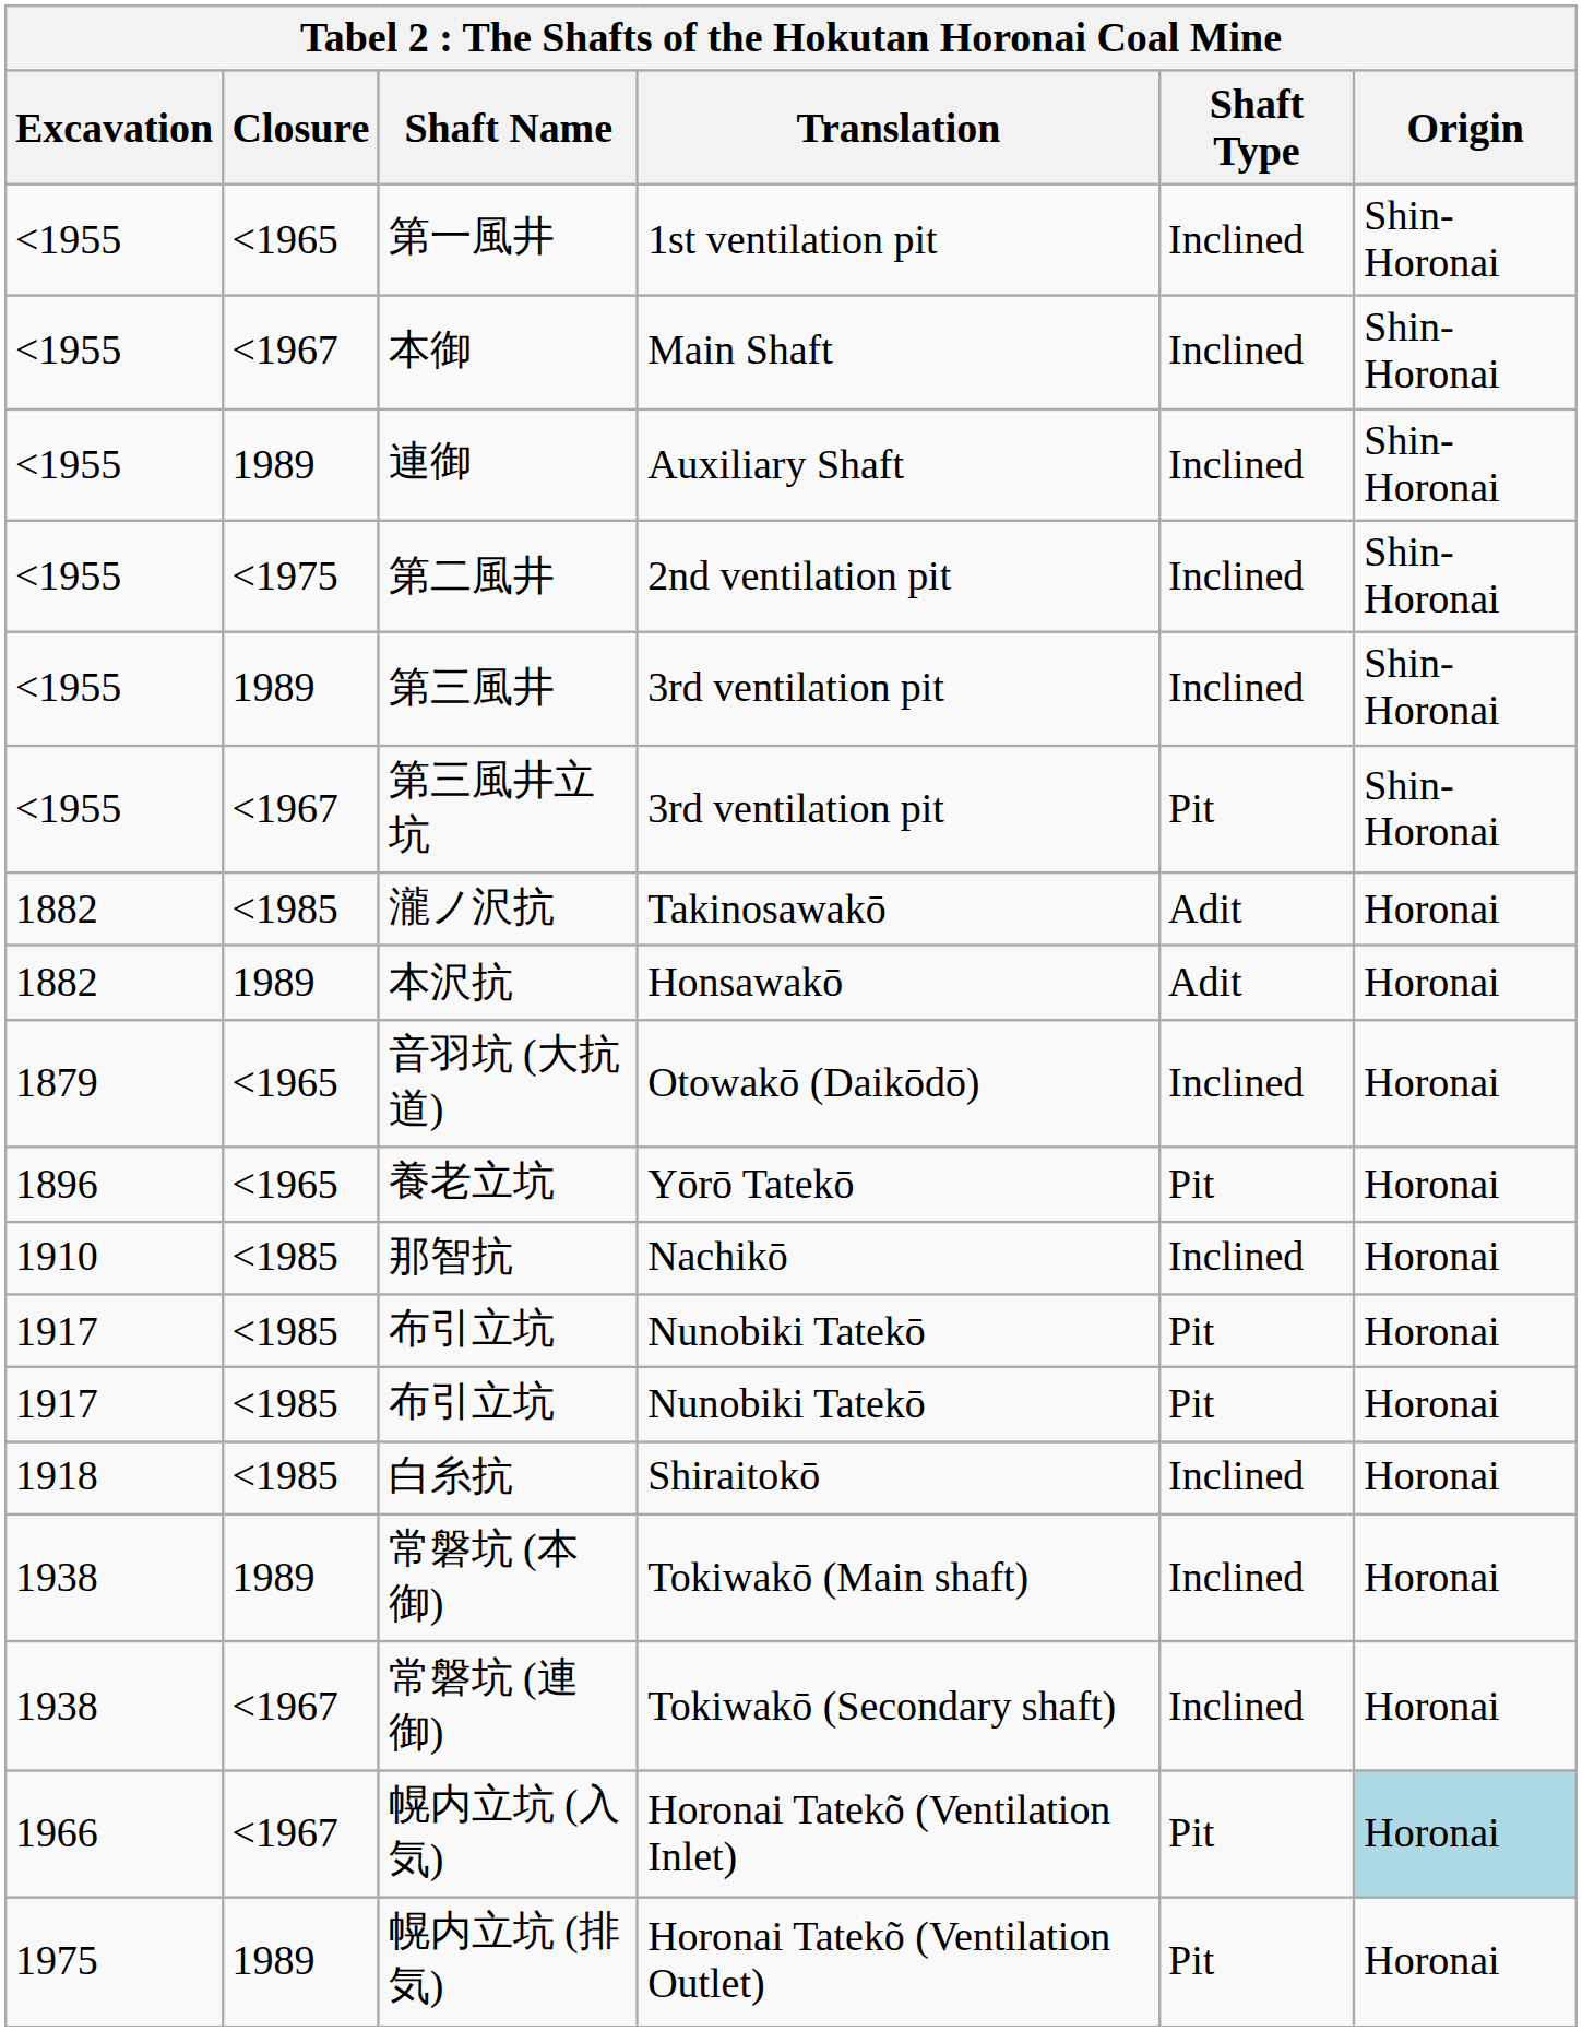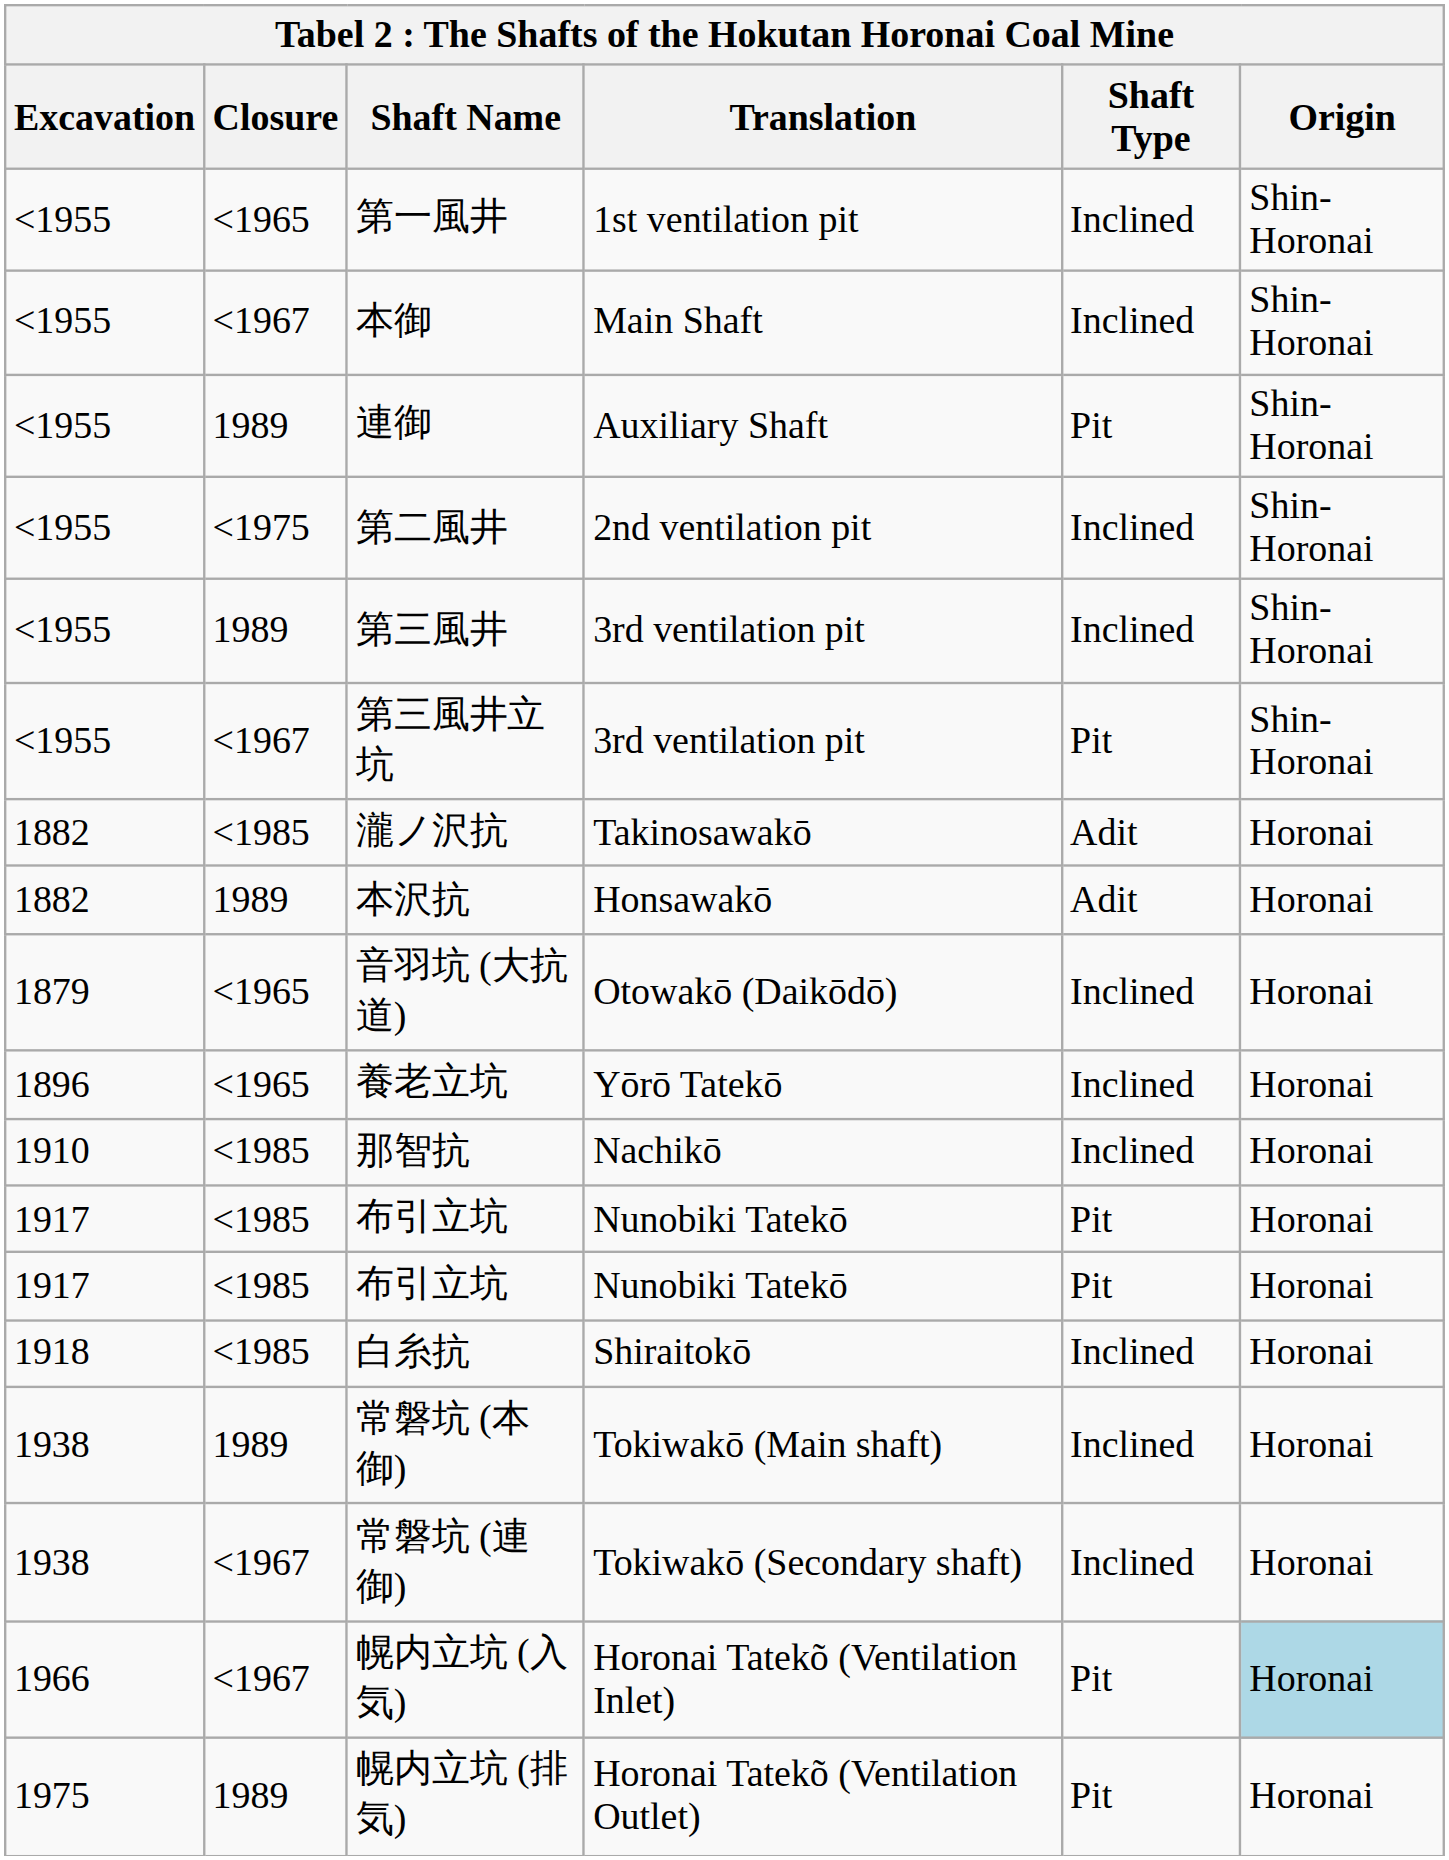連御 | Shaft Type: Inclined -> Pit
養老立坑 | Shaft Type: Pit -> Inclined
